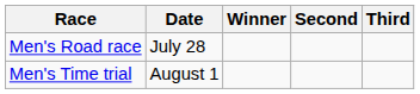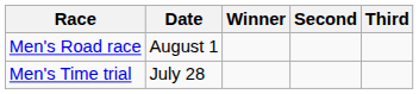Men's Road race | Date: July 28 -> August 1
Men's Time trial | Date: August 1 -> July 28
